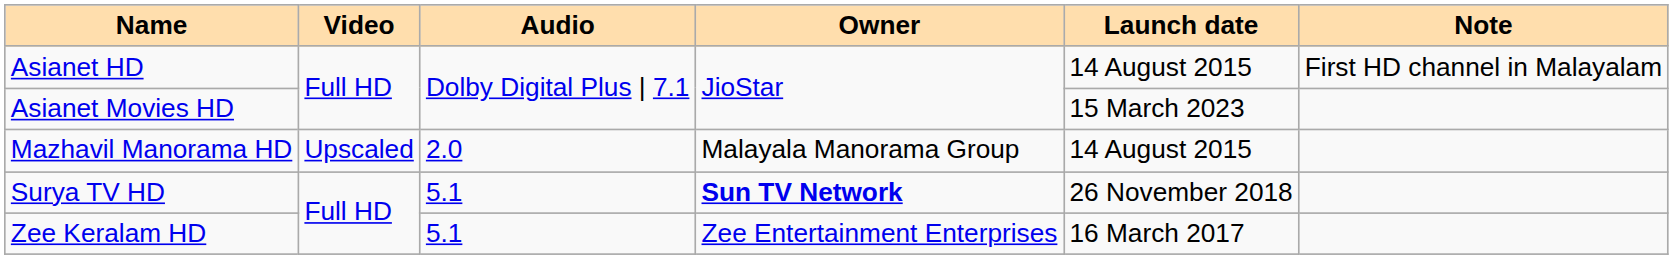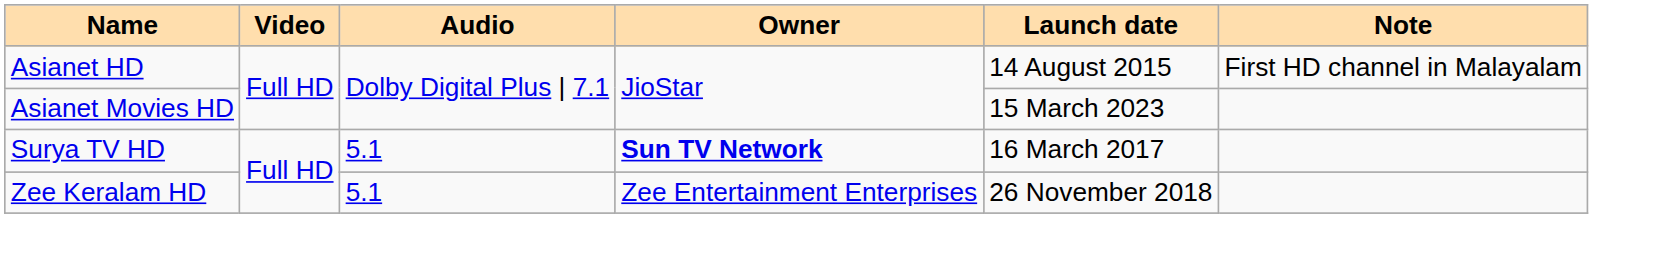- row: Mazhavil Manorama HD | Upscaled | 2.0 | Malayala Manorama Group | 14 August 2015
Surya TV HD | Launch date: 26 November 2018 -> 16 March 2017
Zee Keralam HD | Launch date: 16 March 2017 -> 26 November 2018
